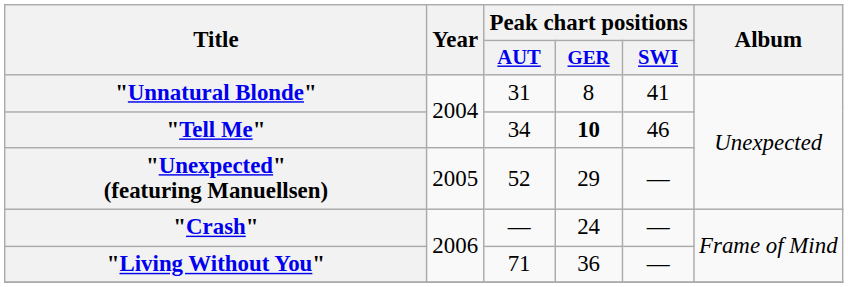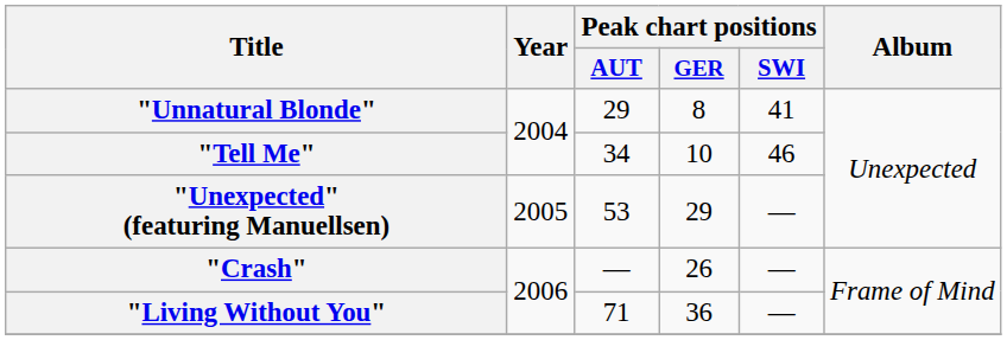"Unnatural Blonde" | Peak chart positions / AUT: 31 -> 29
"Tell Me" | Peak chart positions / GER: bold -> normal
"Unexpected" (featuring Manuellsen) | Peak chart positions / AUT: 52 -> 53
"Crash" | Peak chart positions / GER: 24 -> 26
